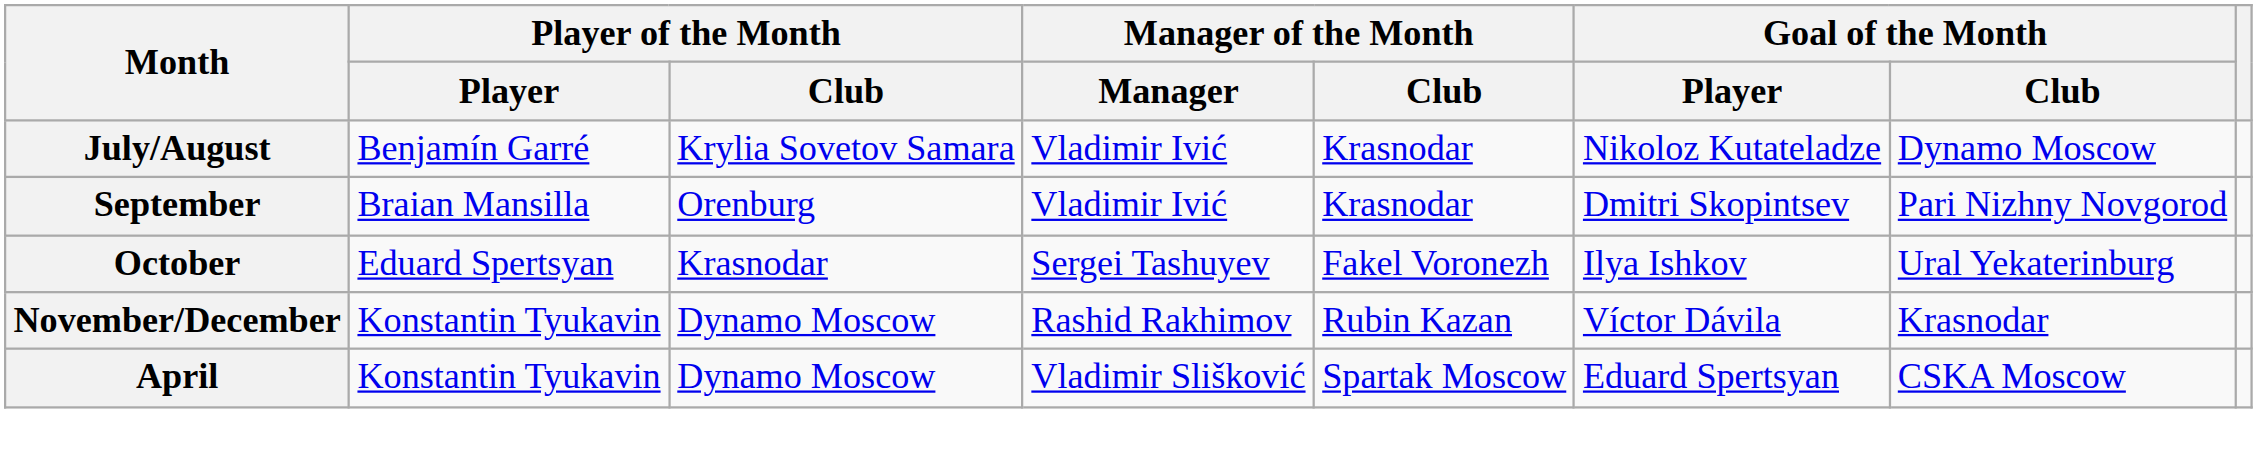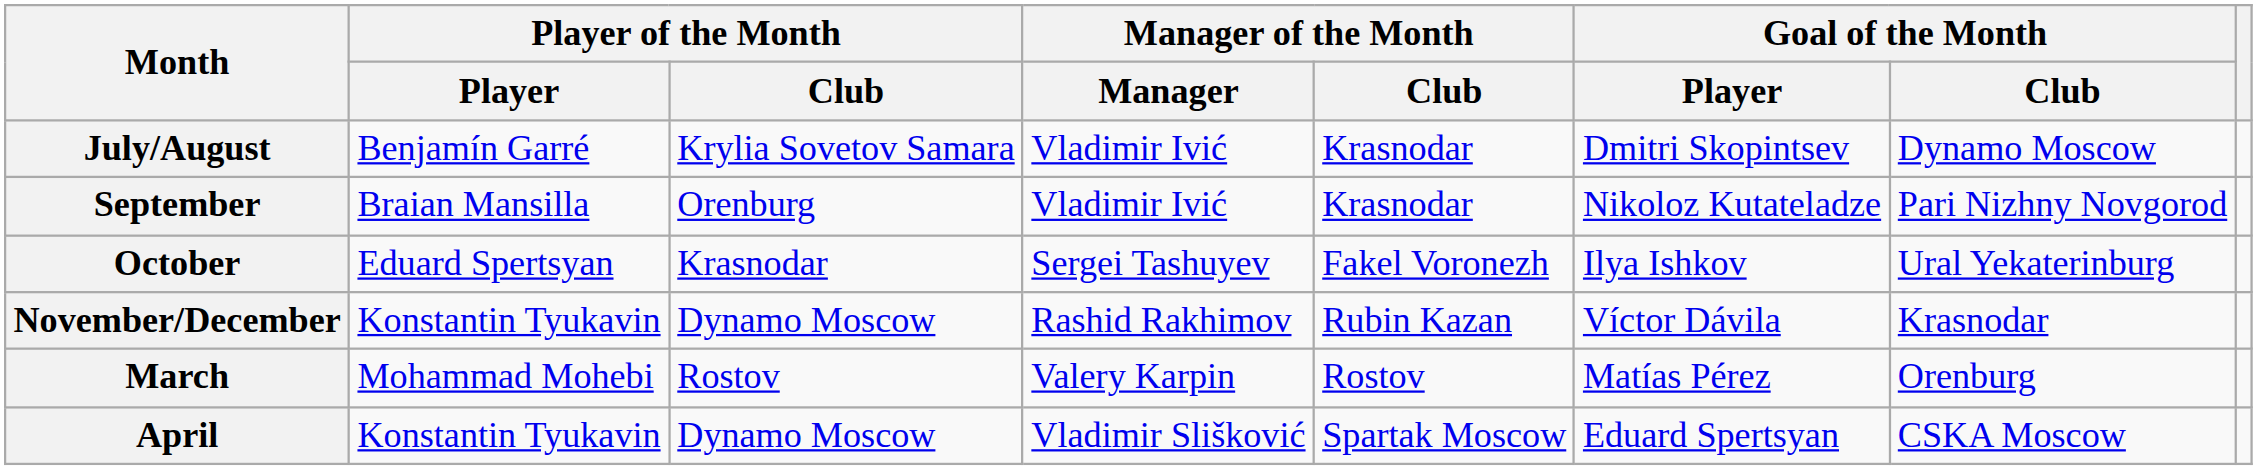July/August | Goal of the Month / Player: Nikoloz Kutateladze -> Dmitri Skopintsev
September | Goal of the Month / Player: Dmitri Skopintsev -> Nikoloz Kutateladze
+ row: March | Mohammad Mohebi | Rostov | Valery Karpin | Rostov | Matías Pérez | Orenburg
